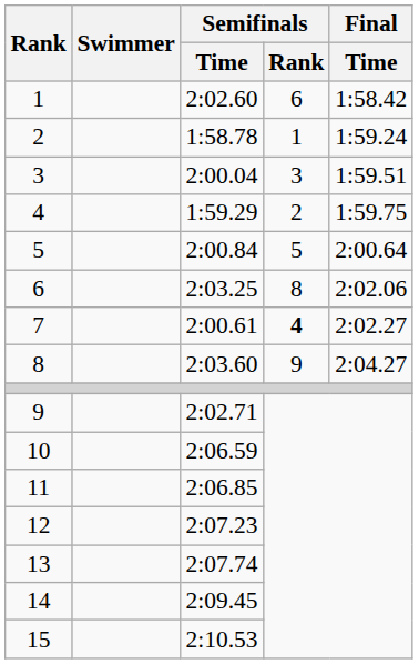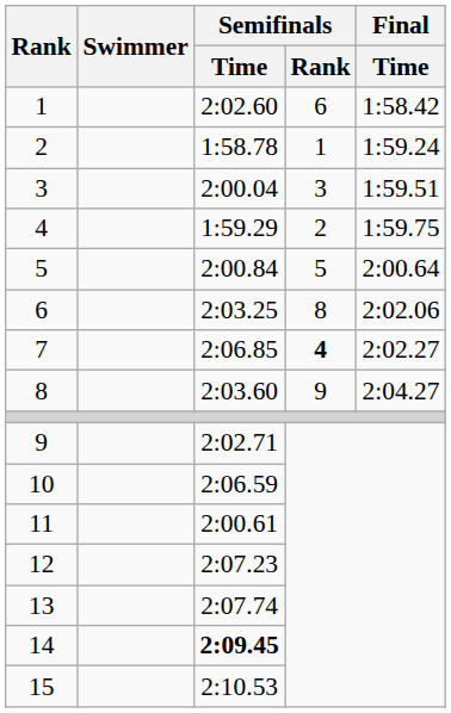7 | Semifinals / Time: 2:00.61 -> 2:06.85
11 | Semifinals / Time: 2:06.85 -> 2:00.61
14 | Semifinals / Time: normal -> bold
